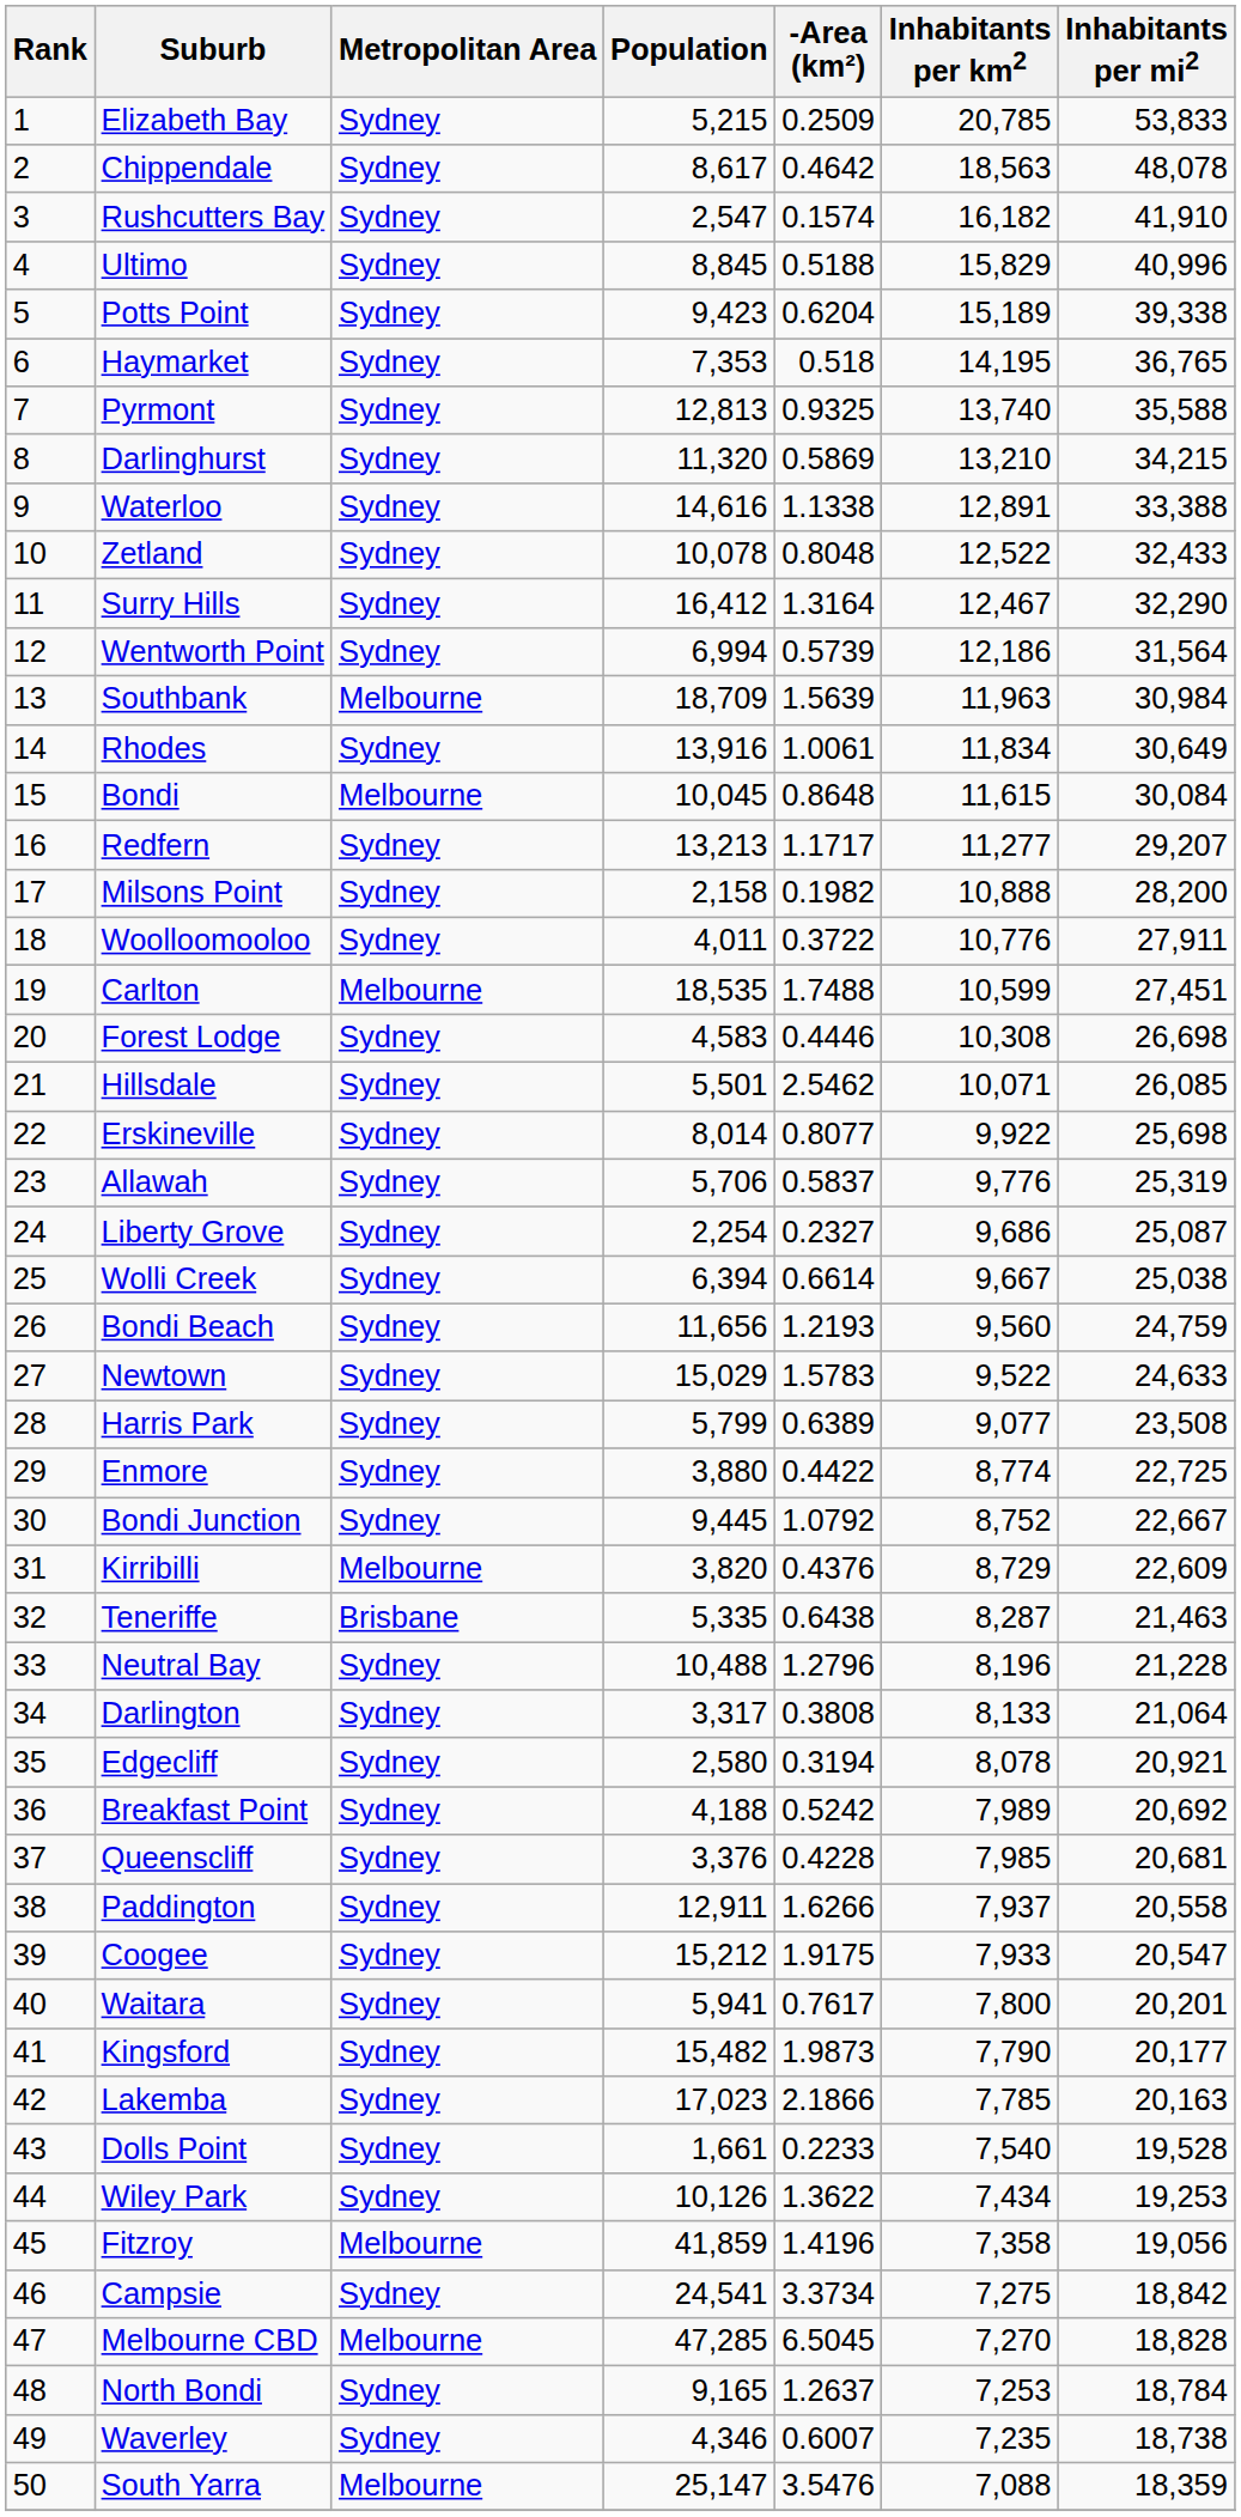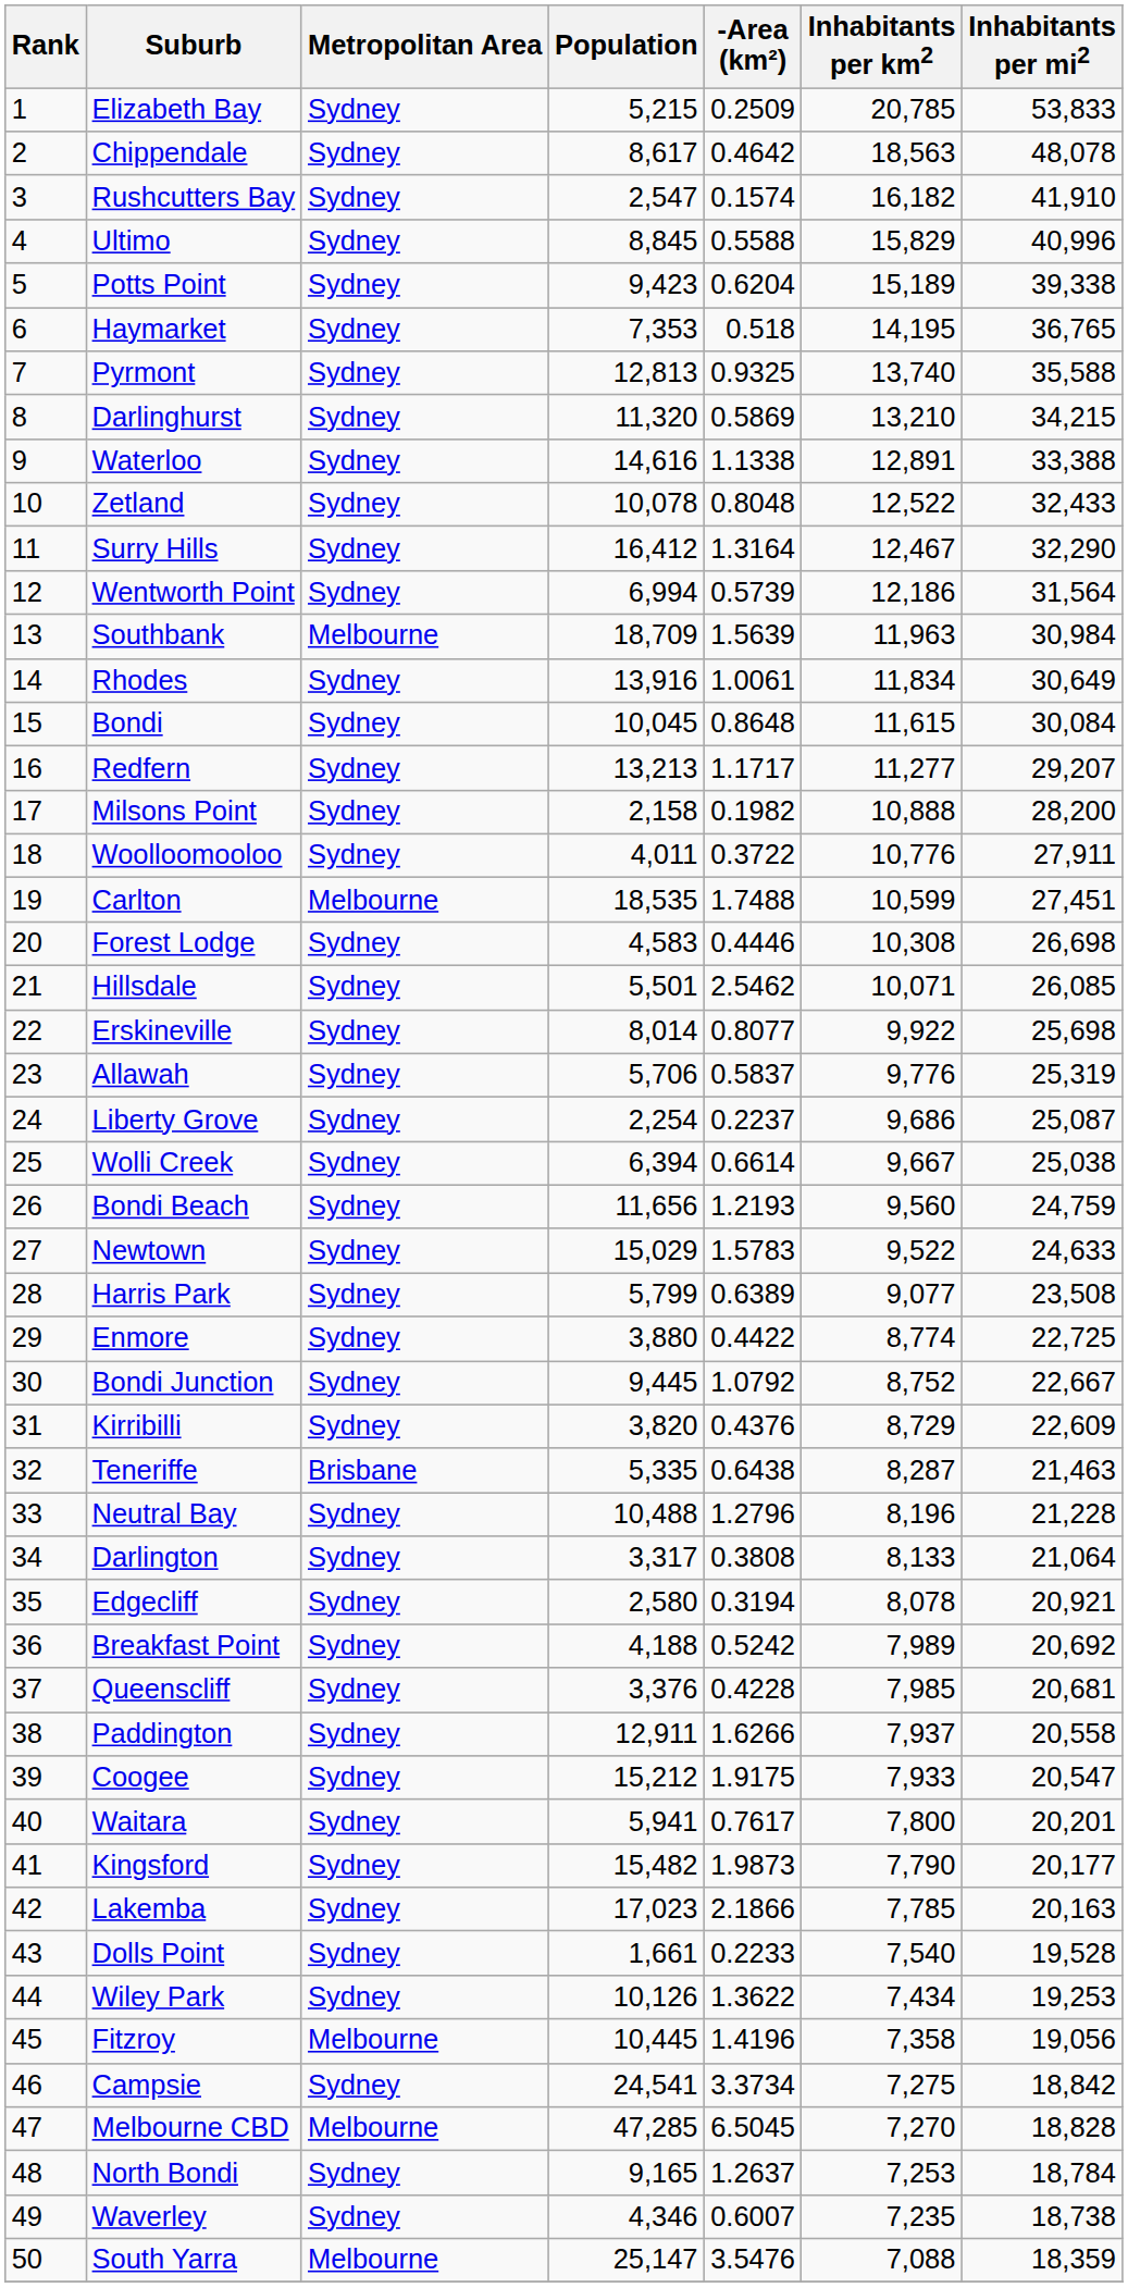Ultimo | -Area (km²): 0.5188 -> 0.5588
Bondi | Metropolitan Area: Melbourne -> Sydney
Liberty Grove | -Area (km²): 0.2327 -> 0.2237
Kirribilli | Metropolitan Area: Melbourne -> Sydney
Fitzroy | Population: 41,859 -> 10,445
